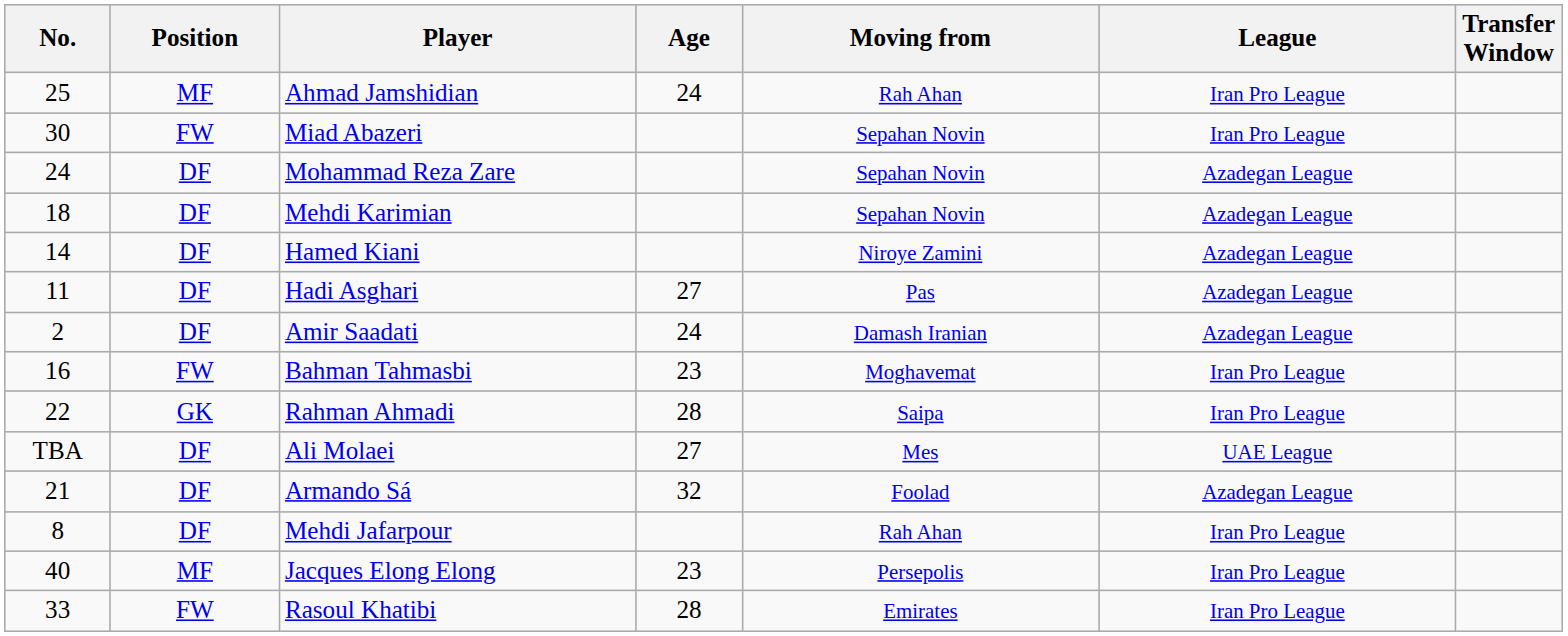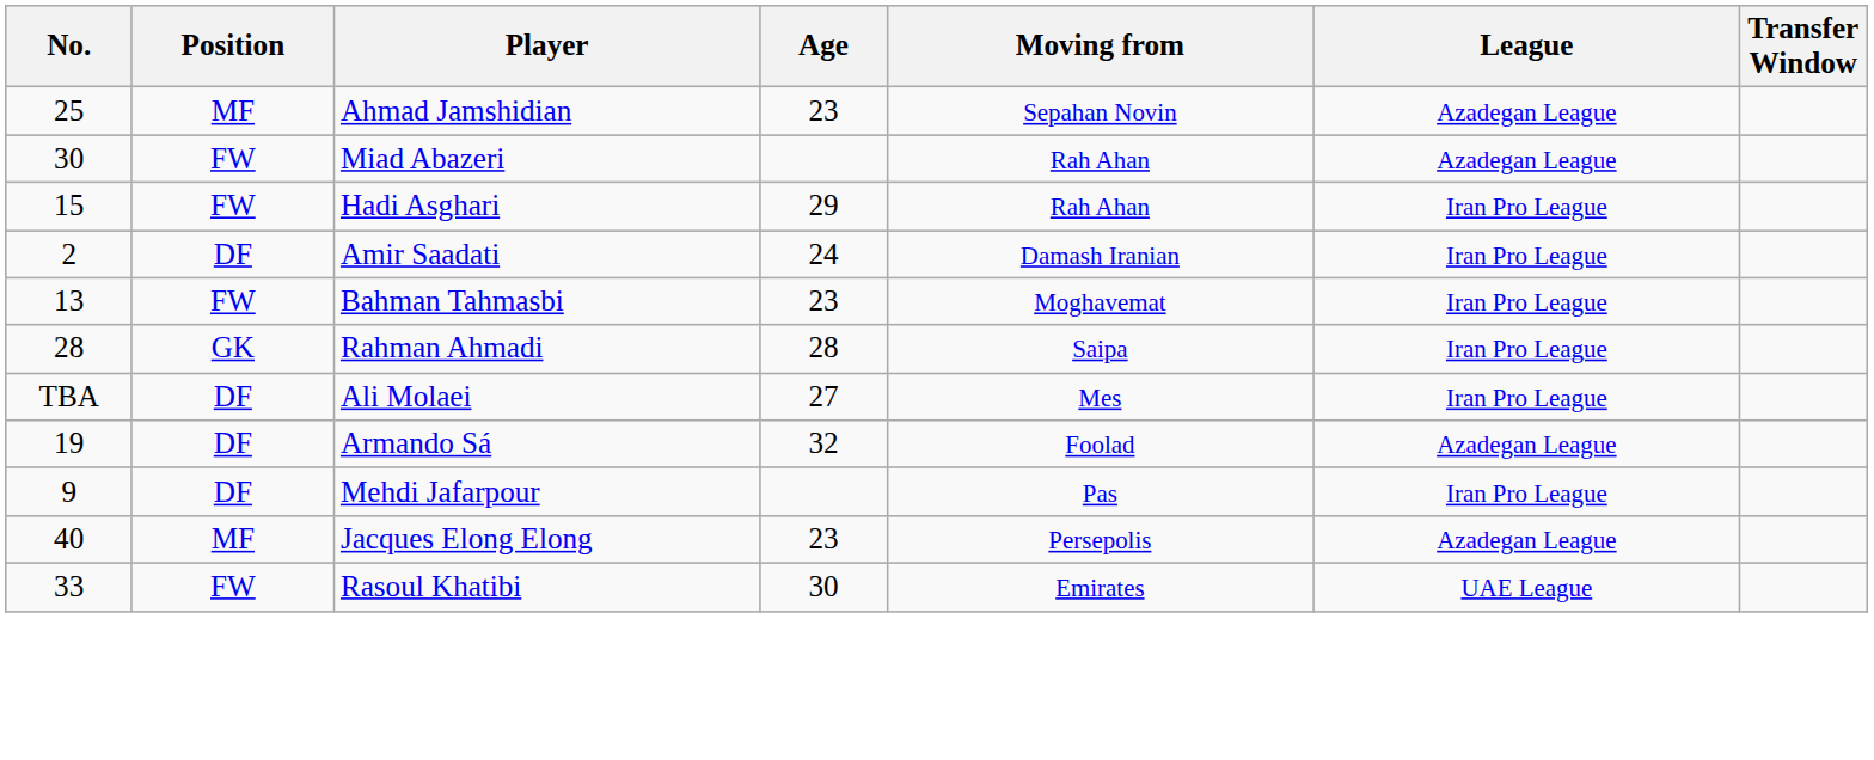Ahmad Jamshidian | Age: 24 -> 23
Ahmad Jamshidian | Moving from: Rah Ahan -> Sepahan Novin
Ahmad Jamshidian | League: Iran Pro League -> Azadegan League
Miad Abazeri | Moving from: Sepahan Novin -> Rah Ahan
Miad Abazeri | League: Iran Pro League -> Azadegan League
- row: 24 | DF | Mohammad Reza Zare | Sepahan Novin | Azadegan League
- row: 18 | DF | Mehdi Karimian | Sepahan Novin | Azadegan League
- row: 14 | DF | Hamed Kiani | Niroye Zamini | Azadegan League
Hadi Asghari | No.: 11 -> 15
Hadi Asghari | Position: DF -> FW
Hadi Asghari | Age: 27 -> 29
Hadi Asghari | Moving from: Pas -> Rah Ahan
Hadi Asghari | League: Azadegan League -> Iran Pro League
Amir Saadati | League: Azadegan League -> Iran Pro League
Bahman Tahmasbi | No.: 16 -> 13
Rahman Ahmadi | No.: 22 -> 28
Ali Molaei | League: UAE League -> Iran Pro League
Armando Sá | No.: 21 -> 19
Mehdi Jafarpour | No.: 8 -> 9
Mehdi Jafarpour | Moving from: Rah Ahan -> Pas
Jacques Elong Elong | League: Iran Pro League -> Azadegan League
Rasoul Khatibi | Age: 28 -> 30
Rasoul Khatibi | League: Iran Pro League -> UAE League
